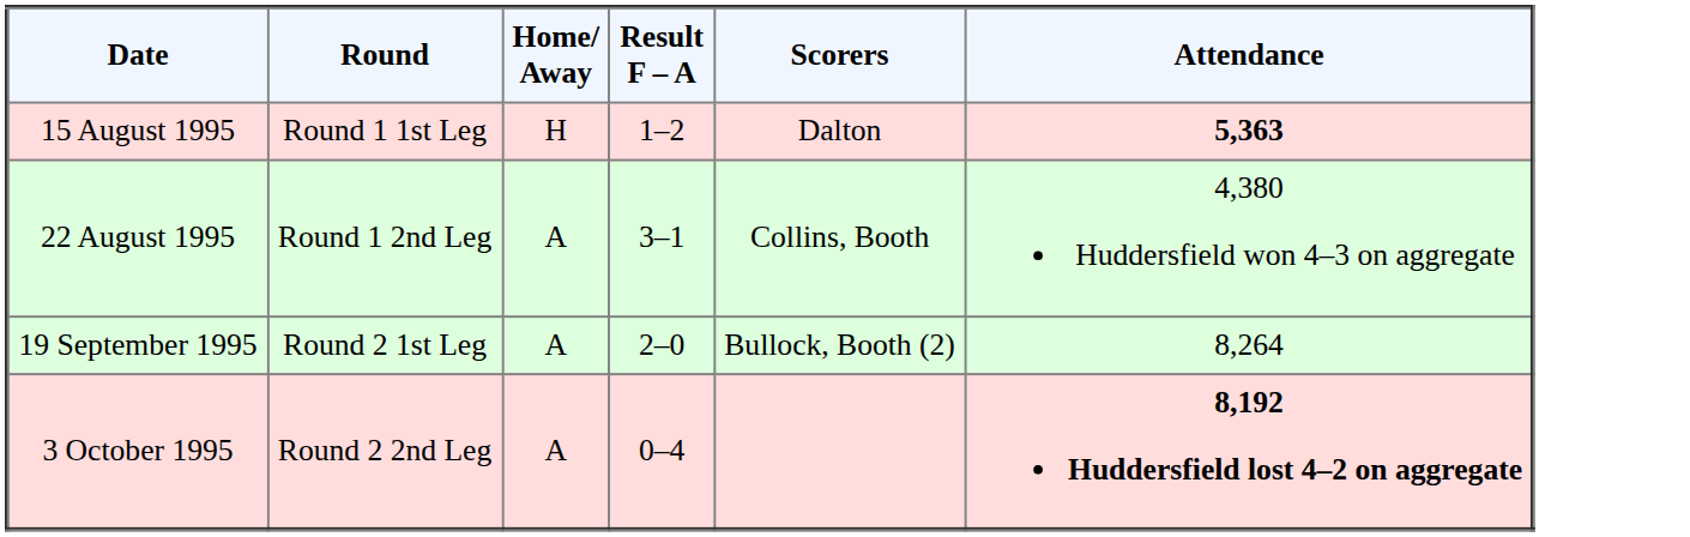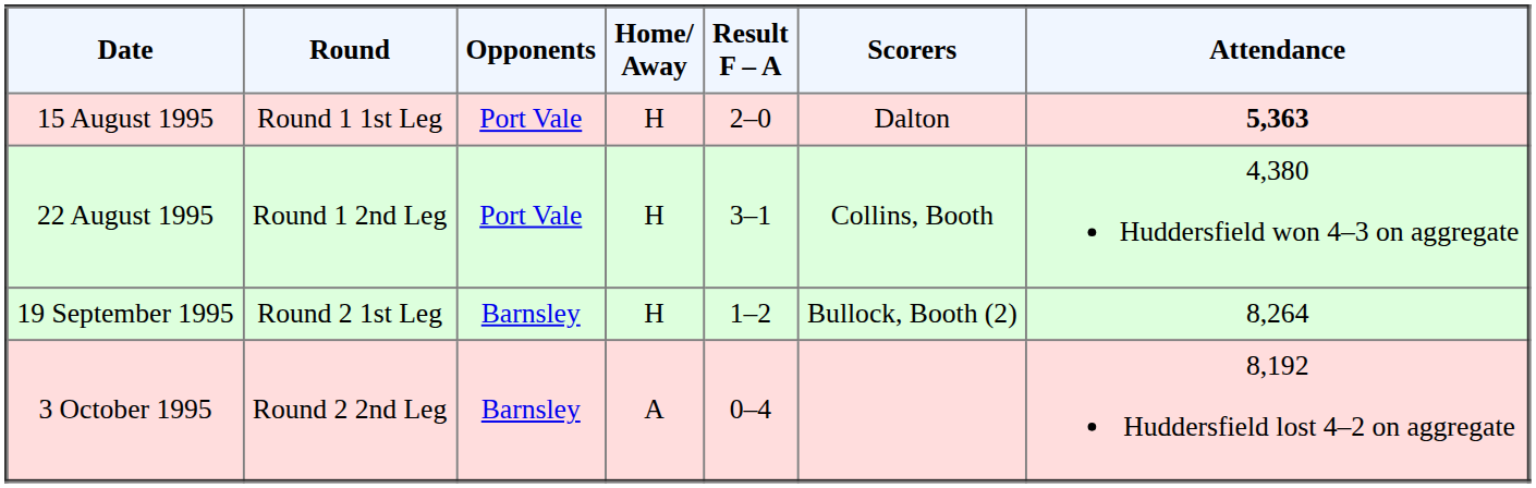+ column: Opponents | Port Vale | Port Vale | Barnsley | Barnsley
15 August 1995 | Result F – A: 1–2 -> 2–0
22 August 1995 | Home/ Away: A -> H
19 September 1995 | Home/ Away: A -> H
19 September 1995 | Result F – A: 2–0 -> 1–2
3 October 1995 | Attendance: bold -> normal
